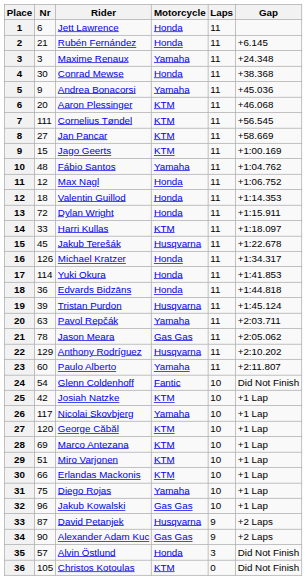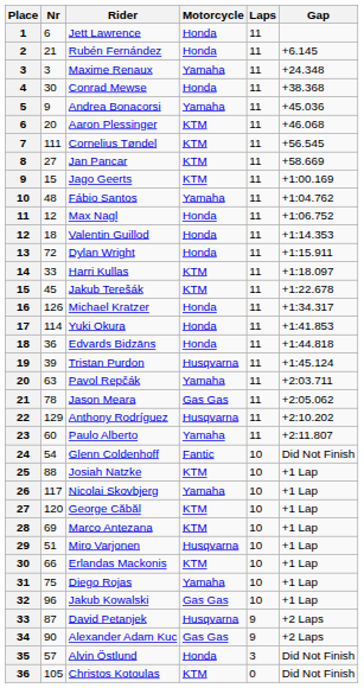Jakub Terešák | Motorcycle: Husqvarna -> KTM
Josiah Natzke | Nr: 42 -> 88
Miro Varjonen | Motorcycle: KTM -> Husqvarna
